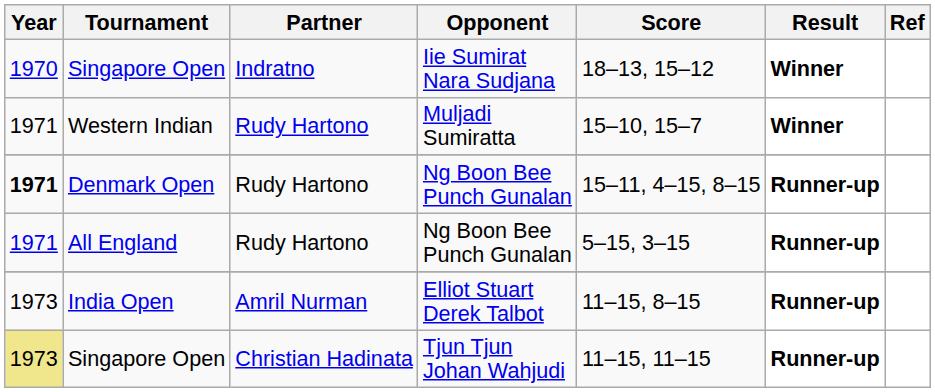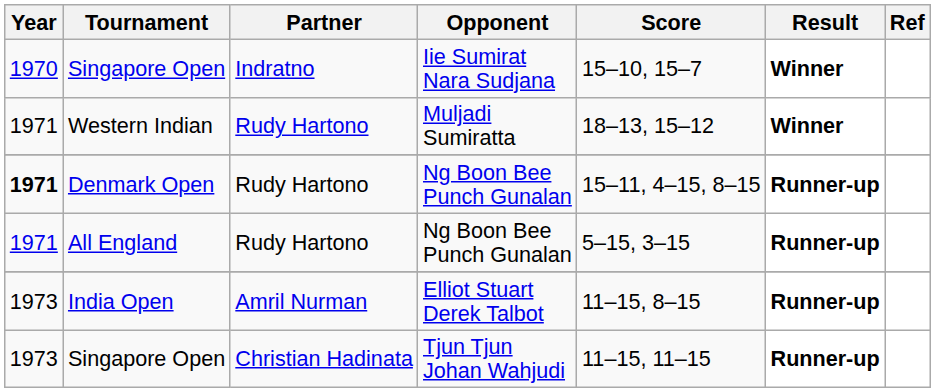Singapore Open / Iie Sumirat Nara Sudjana | Score: 18–13, 15–12 -> 15–10, 15–7
Western Indian | Score: 15–10, 15–7 -> 18–13, 15–12
Singapore Open / Tjun Tjun Johan Wahjudi | Year: khaki background -> no background
